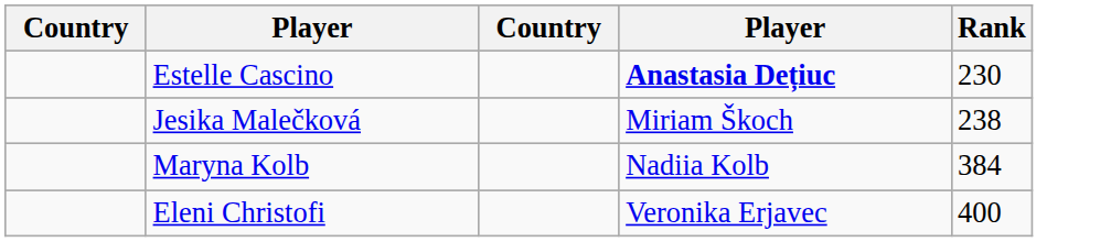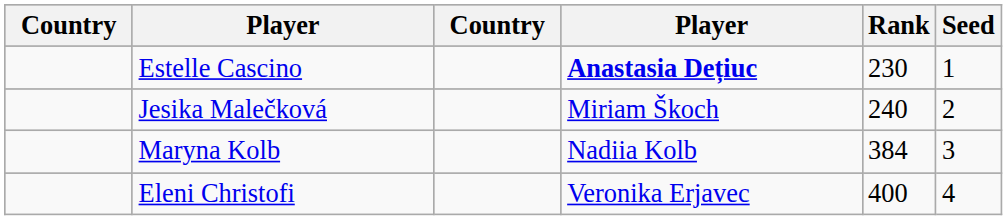+ column: Seed | 1 | 2 | 3 | 4
Jesika Malečková | Rank: 238 -> 240
